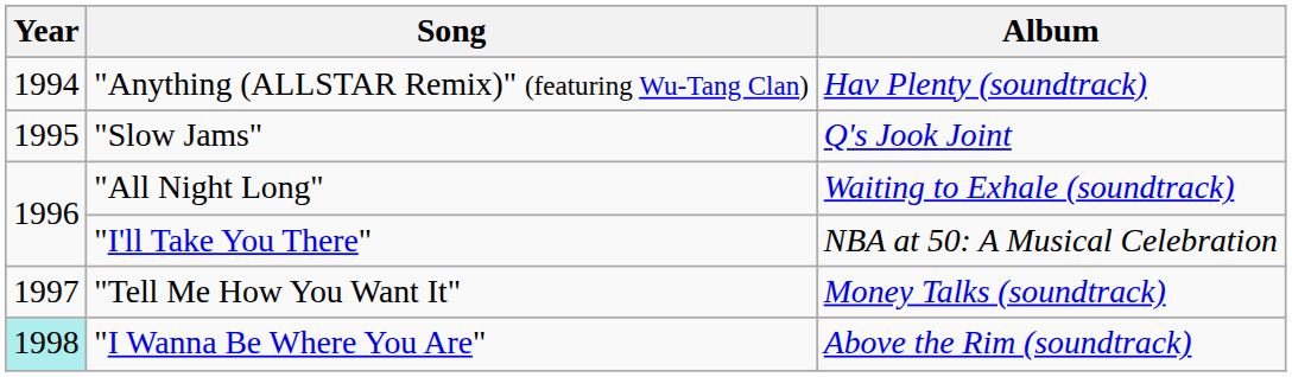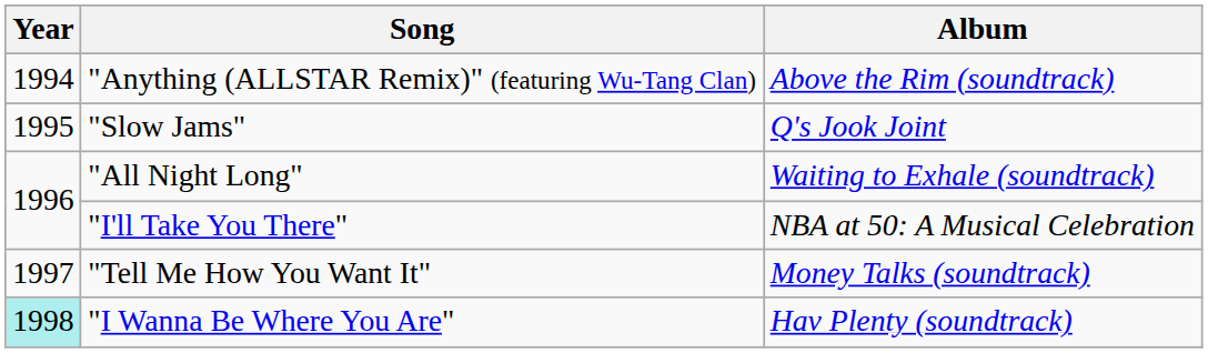"Anything (ALLSTAR Remix)" (featuring Wu-Tang Clan) | Album: Hav Plenty (soundtrack) -> Above the Rim (soundtrack)
"I Wanna Be Where You Are" | Album: Above the Rim (soundtrack) -> Hav Plenty (soundtrack)
